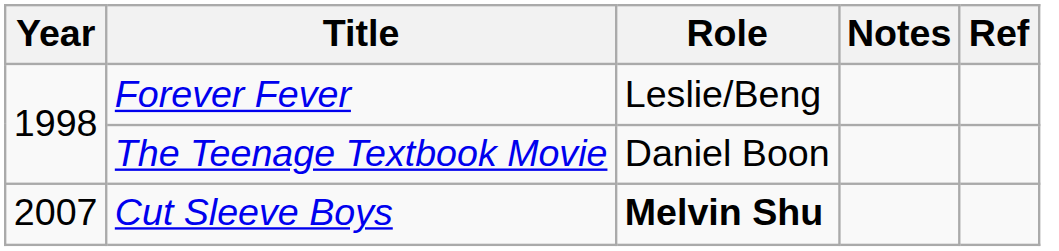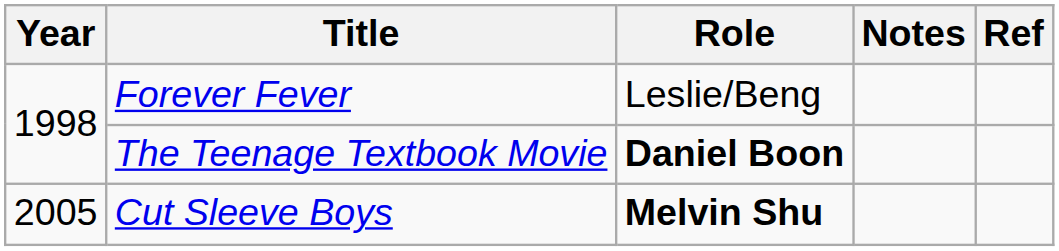The Teenage Textbook Movie | Role: normal -> bold
Cut Sleeve Boys | Year: 2007 -> 2005
